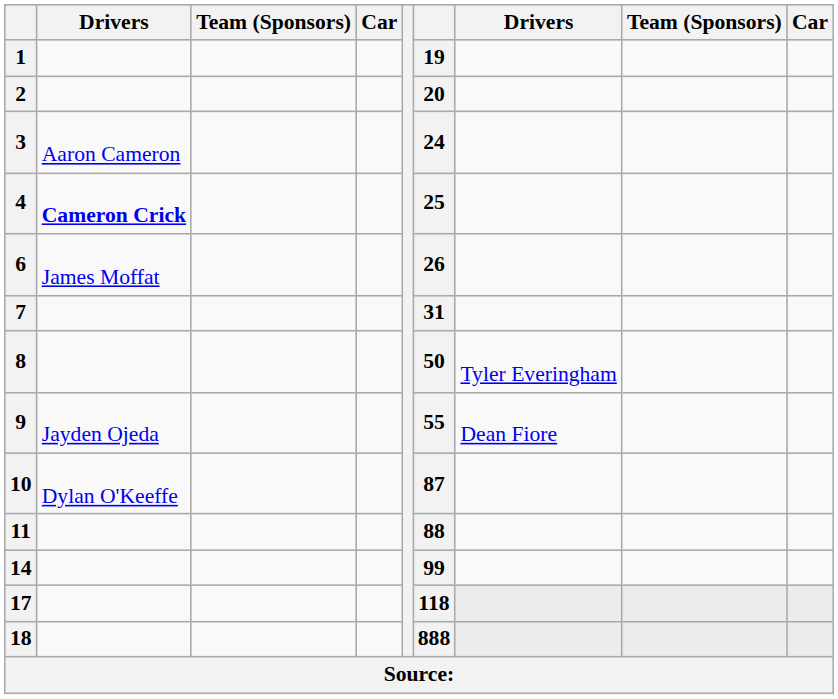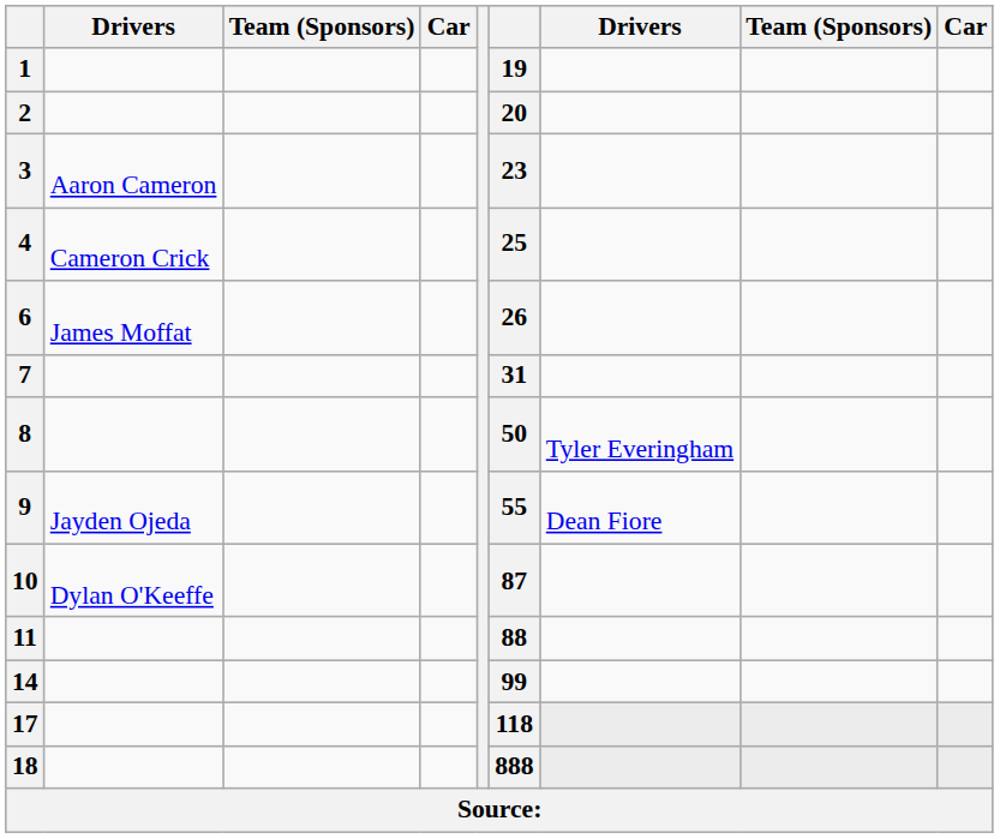3 | column 6: 24 -> 23
4 | column 2: bold -> normal
